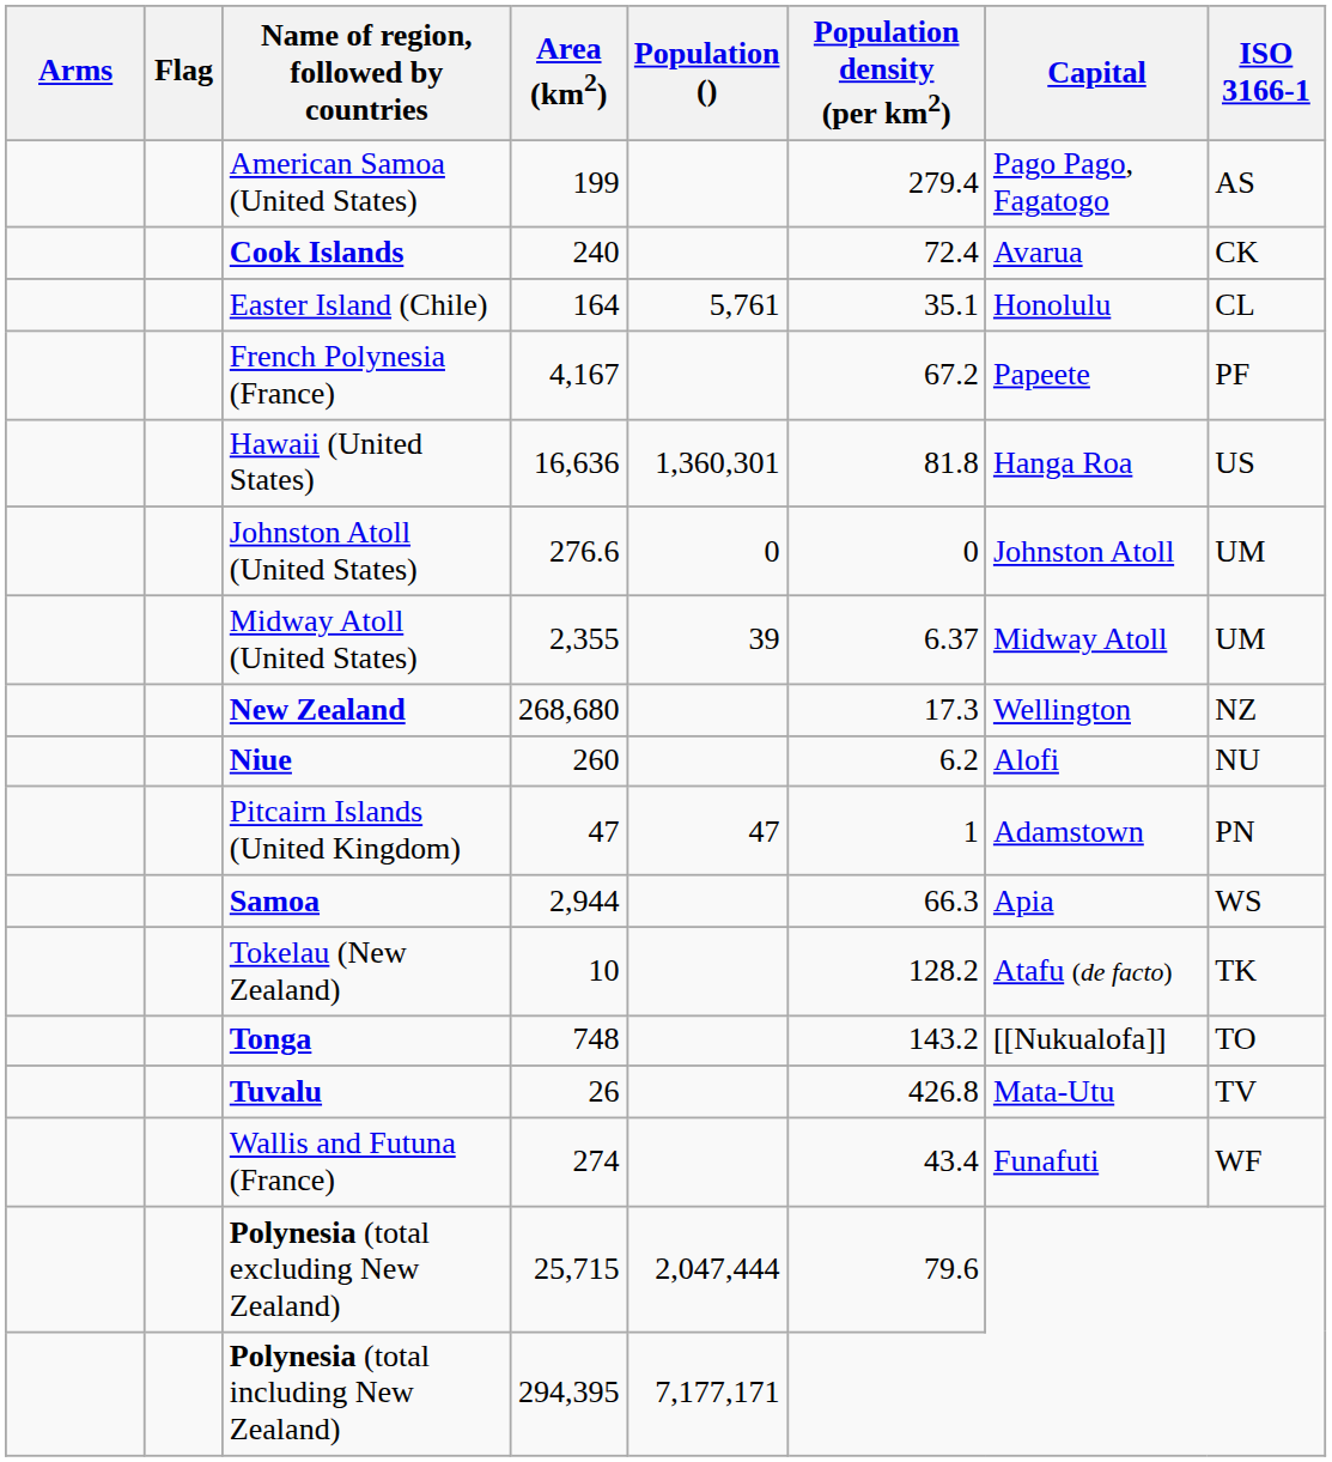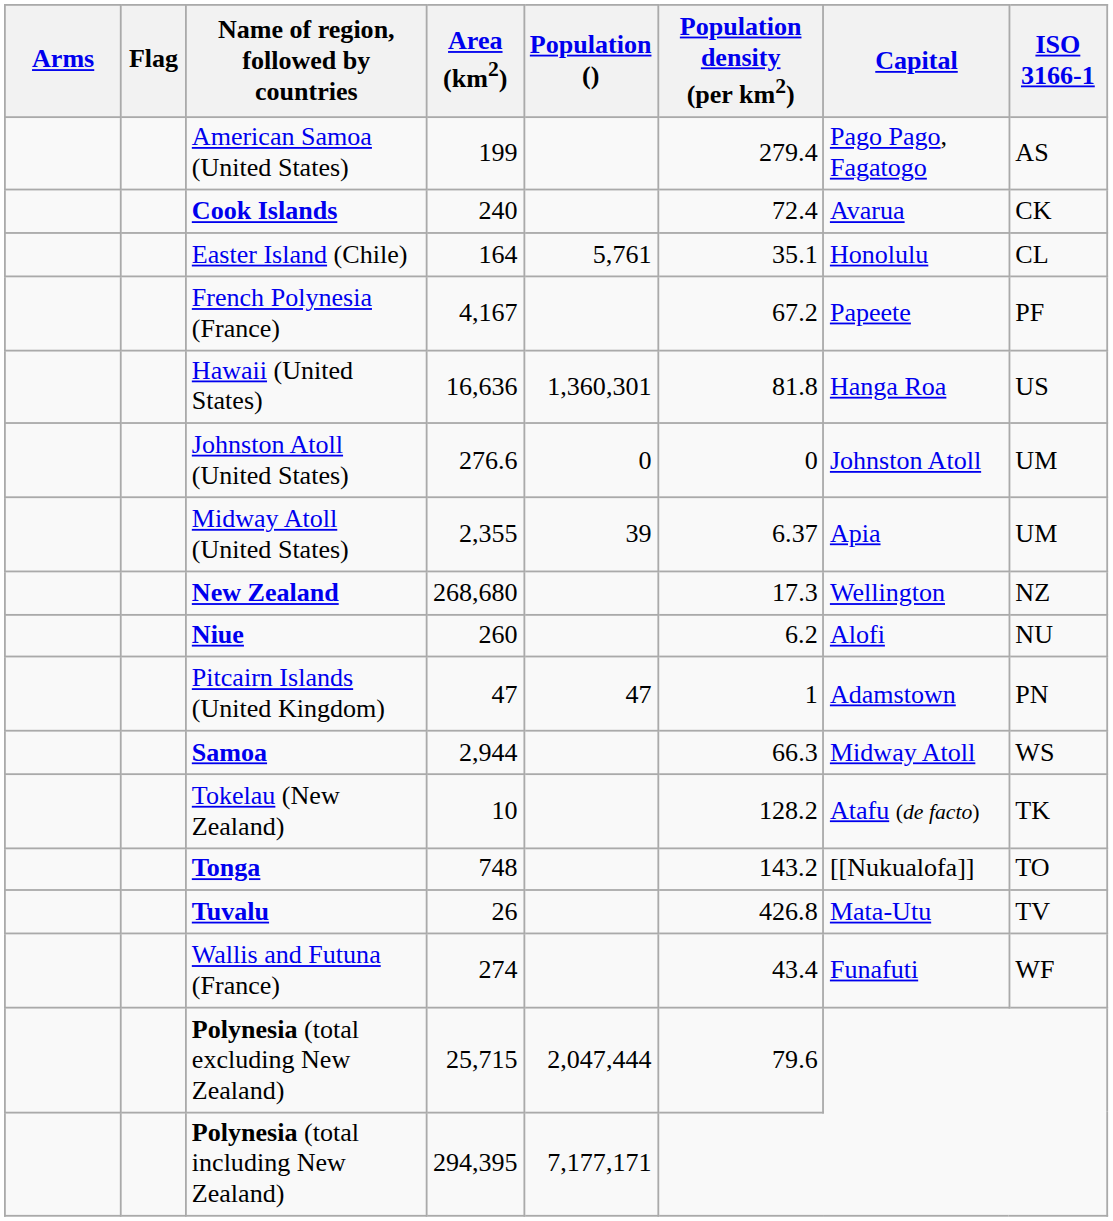Midway Atoll (United States) | Capital: Midway Atoll -> Apia
Samoa | Capital: Apia -> Midway Atoll
